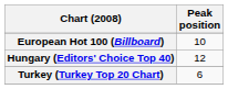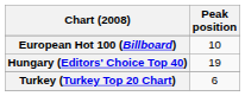Hungary (Editors' Choice Top 40) | Peak position: 12 -> 19
